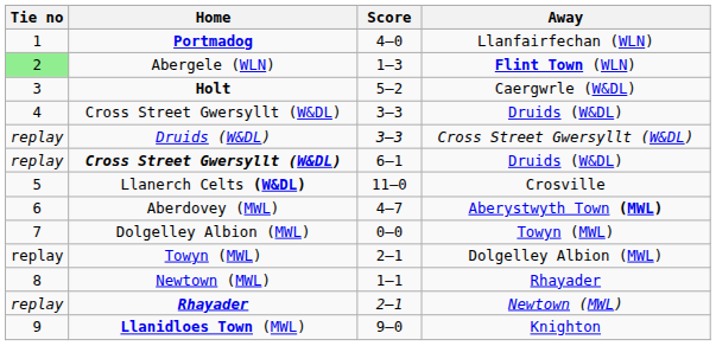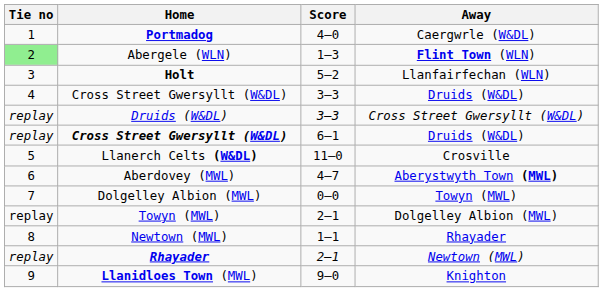Portmadog | Away: Llanfairfechan (WLN) -> Caergwrle (W&DL)
Holt | Away: Caergwrle (W&DL) -> Llanfairfechan (WLN)
